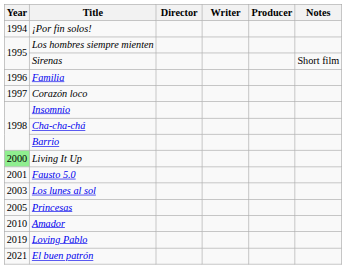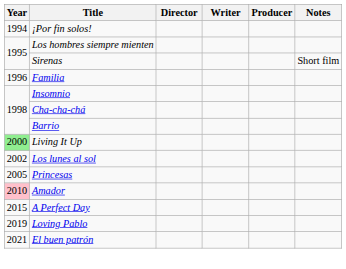- row: 1997 | Corazón loco
- row: 2001 | Fausto 5.0
Los lunes al sol | Year: 2003 -> 2002
Amador | Year: no background -> pink background
+ row: 2015 | A Perfect Day
